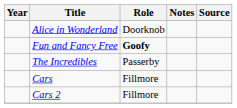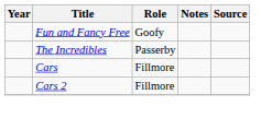- row: Alice in Wonderland | Doorknob
Fun and Fancy Free | Role: bold -> normal
